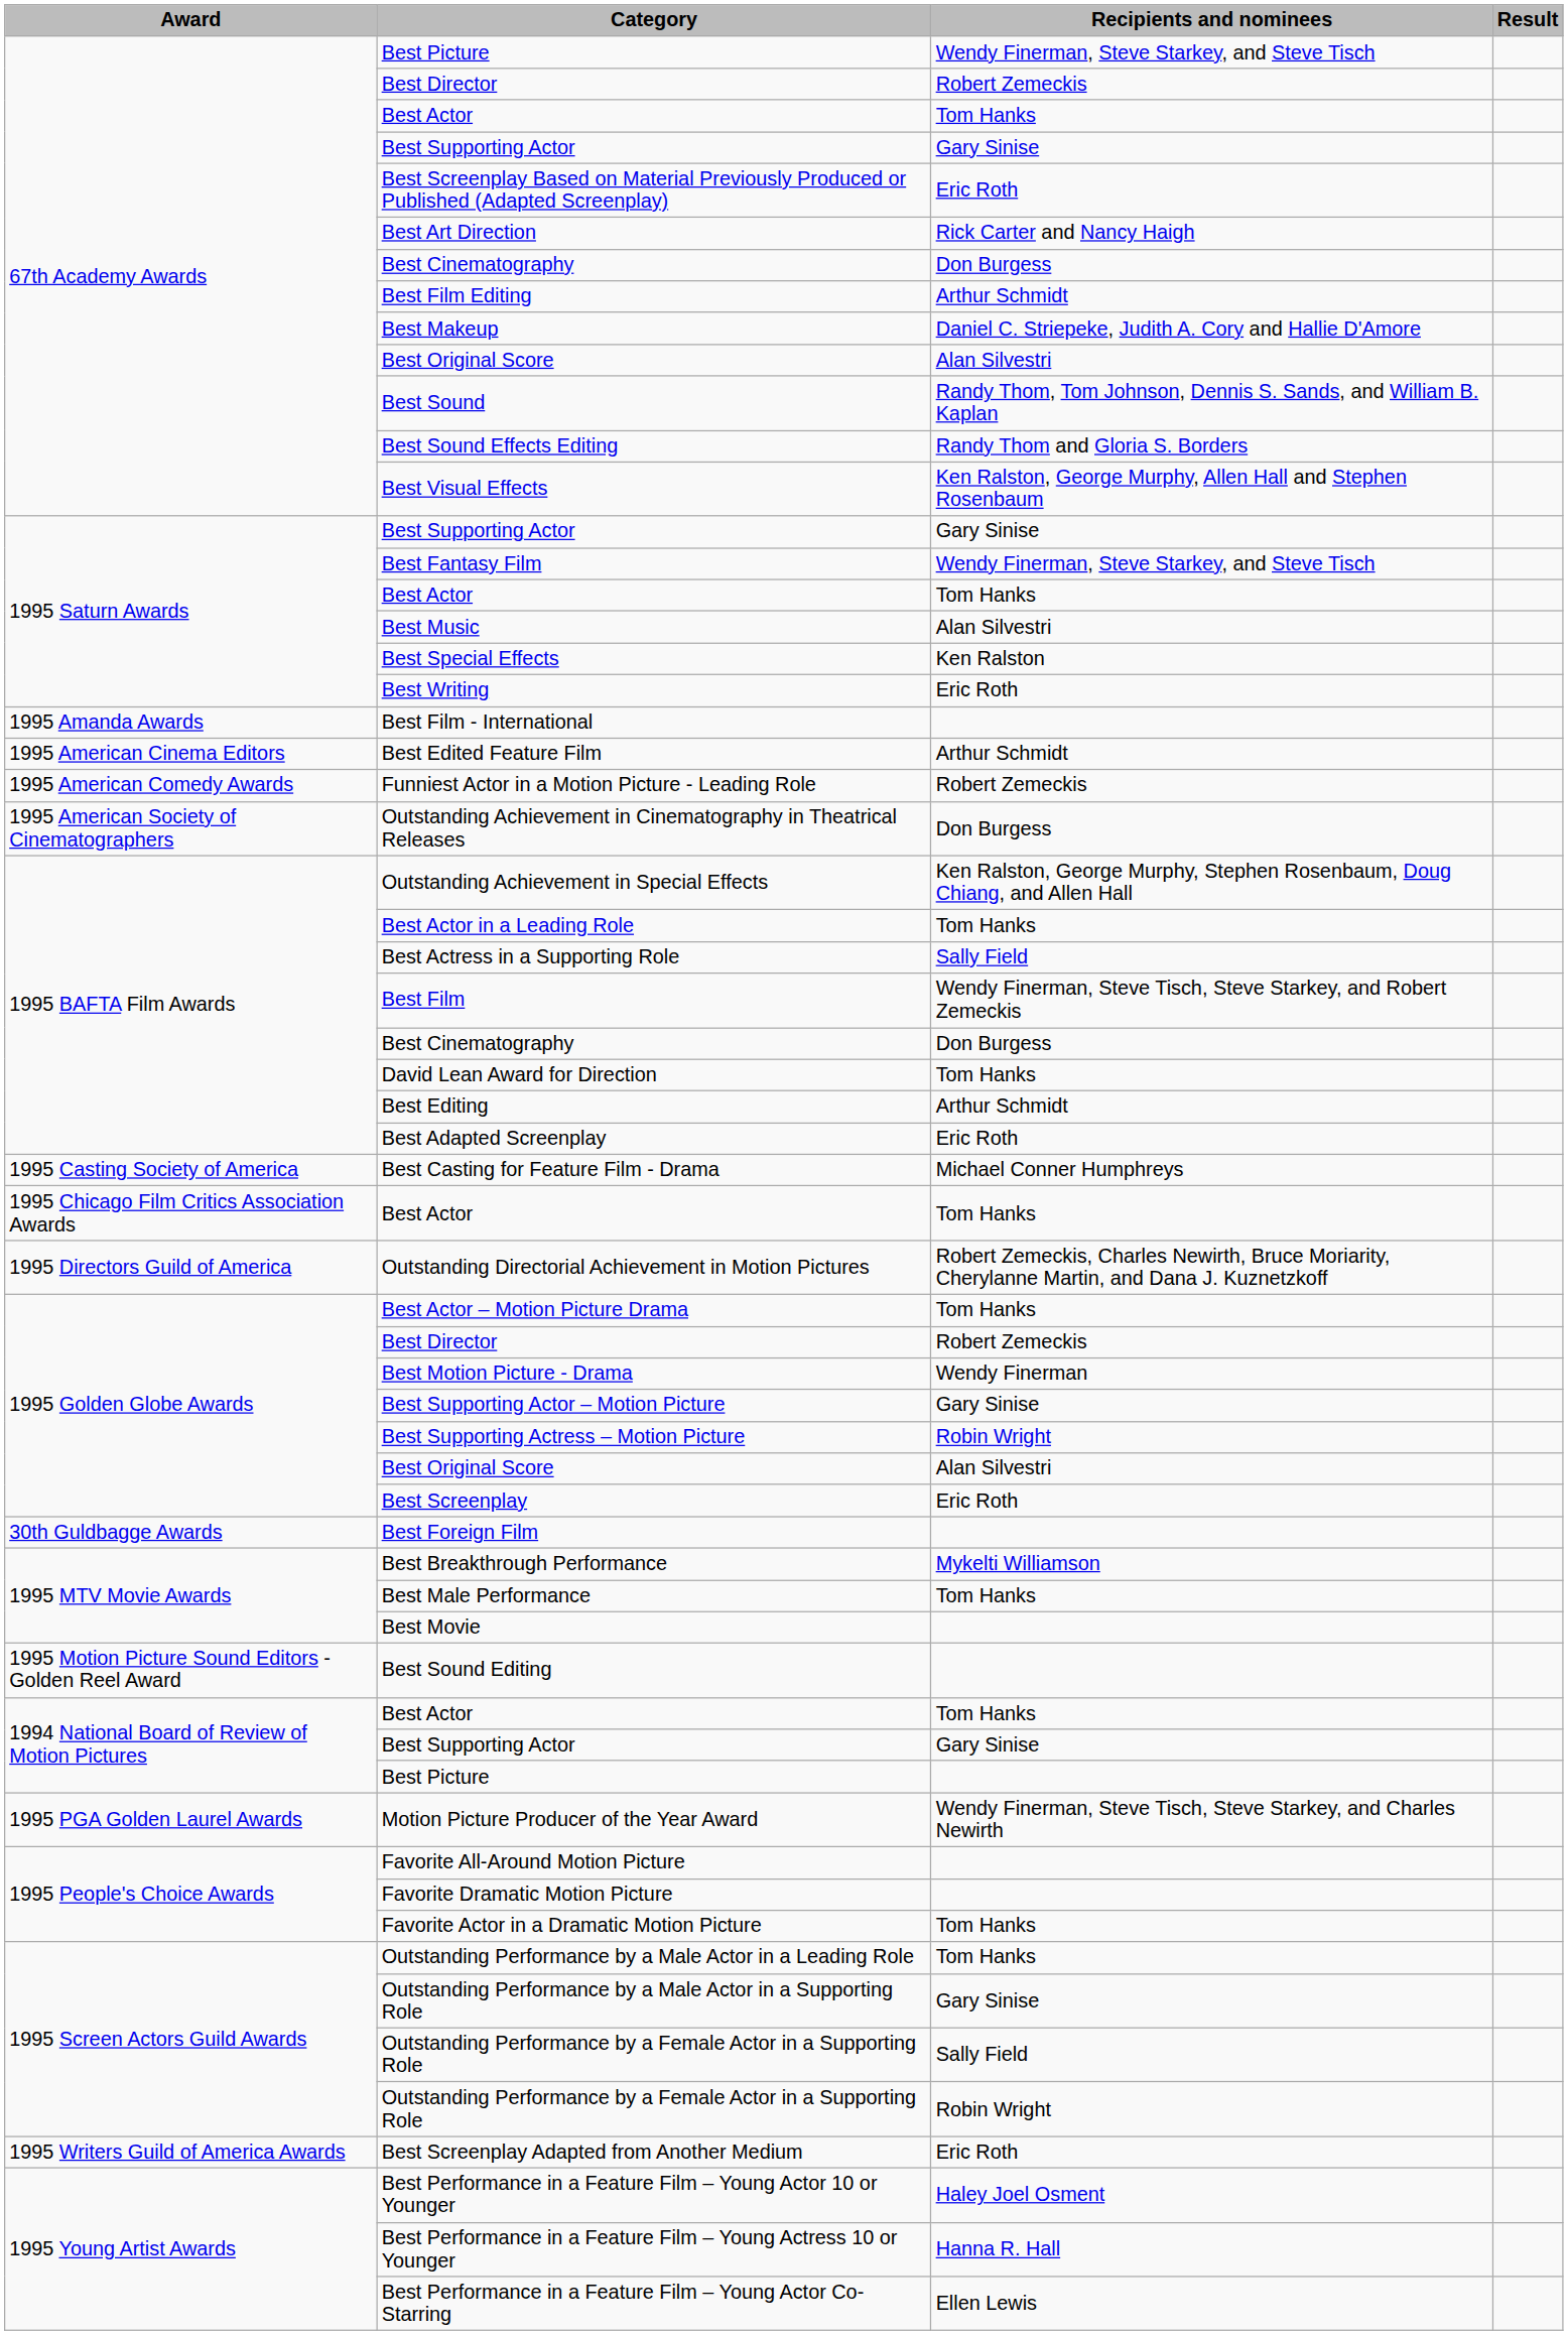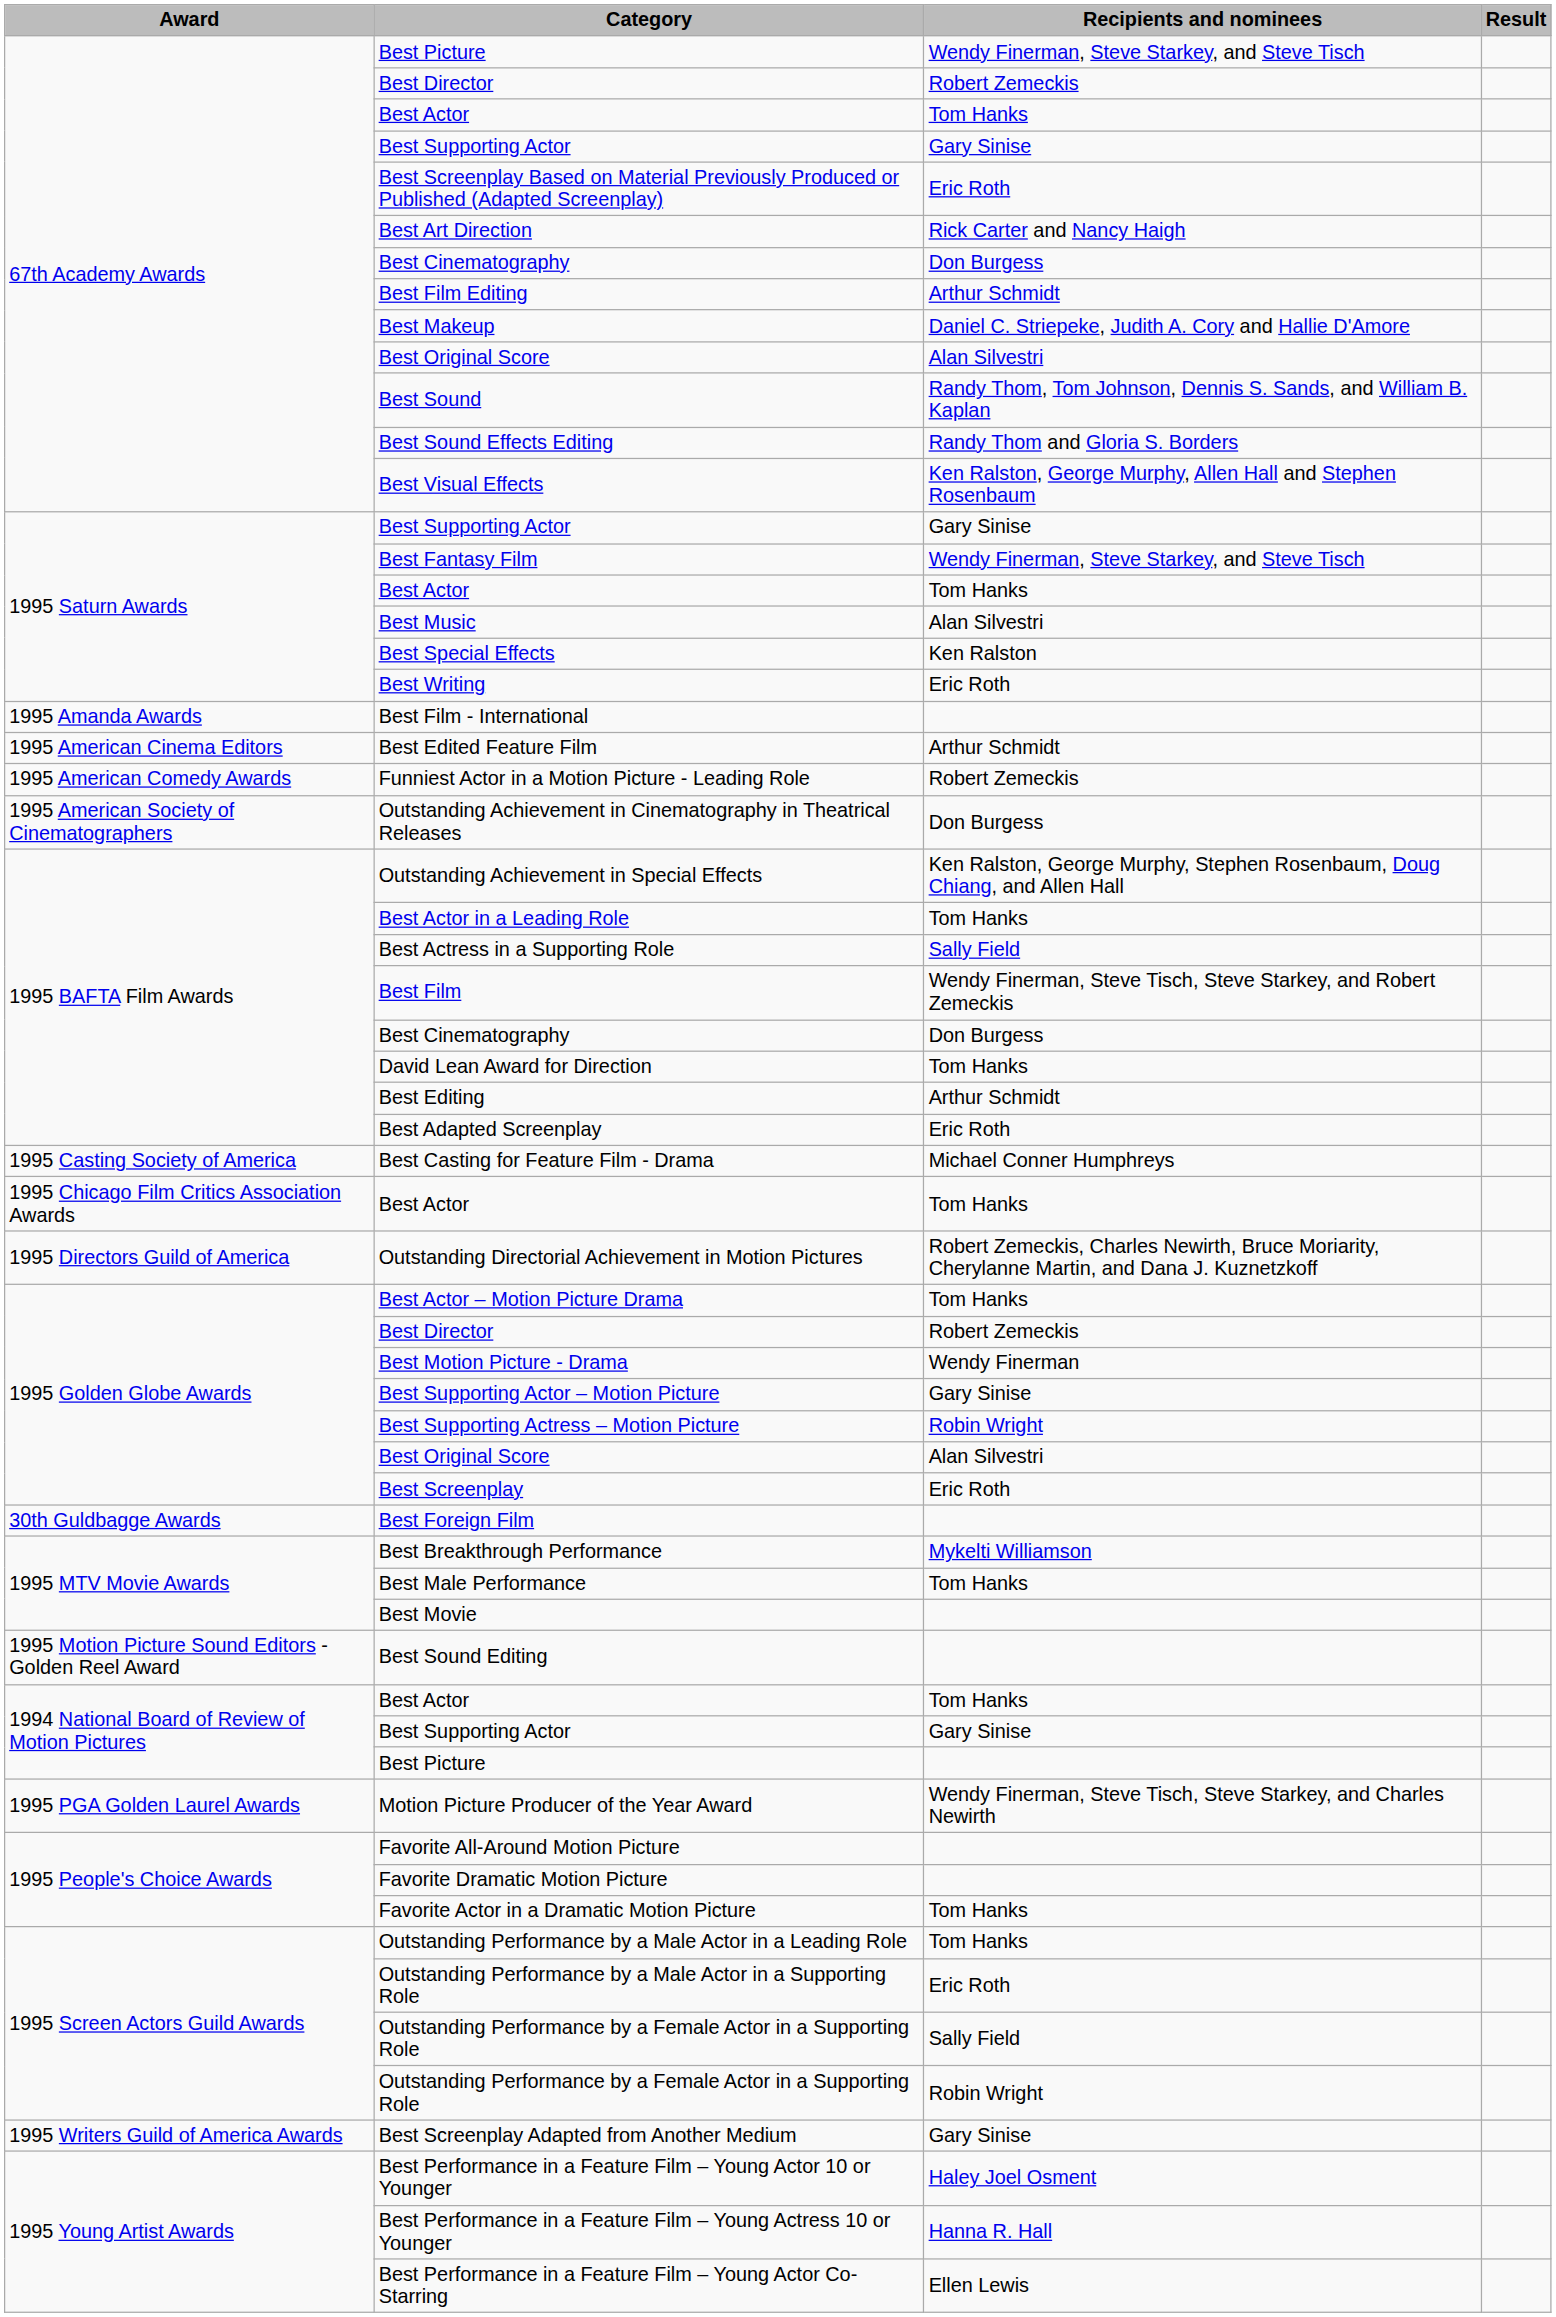Outstanding Performance by a Male Actor in a Supporting Role | Recipients and nominees: Gary Sinise -> Eric Roth
Best Screenplay Adapted from Another Medium | Recipients and nominees: Eric Roth -> Gary Sinise
